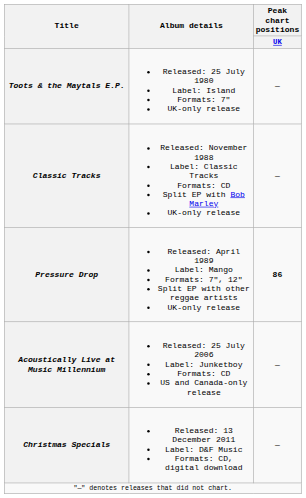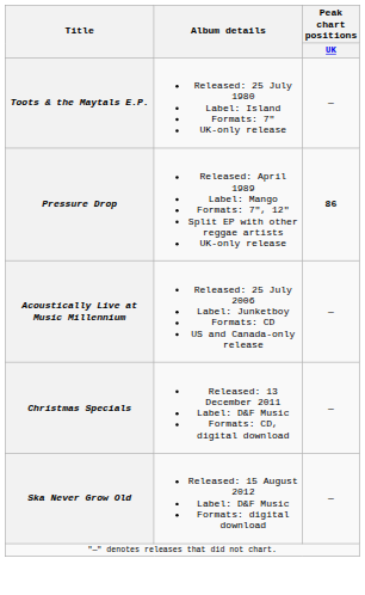- row: Classic Tracks | Released: November 1988 Label: Classic Tracks Formats: CD Split EP with Bob Marley UK-only release | —
+ row: Ska Never Grow Old | Released: 15 August 2012 Label: D&F Music Formats: digital download | —
